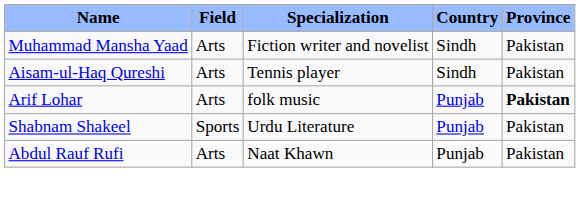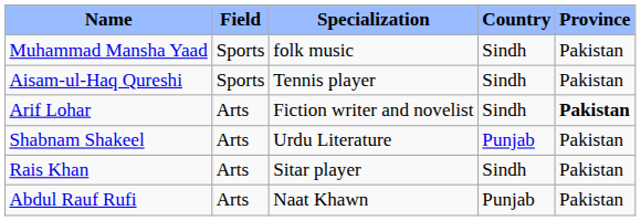Muhammad Mansha Yaad | Field: Arts -> Sports
Muhammad Mansha Yaad | Specialization: Fiction writer and novelist -> folk music
Aisam-ul-Haq Qureshi | Field: Arts -> Sports
Arif Lohar | Specialization: folk music -> Fiction writer and novelist
Arif Lohar | Country: Punjab -> Sindh
Shabnam Shakeel | Field: Sports -> Arts
+ row: Rais Khan | Arts | Sitar player | Sindh | Pakistan
